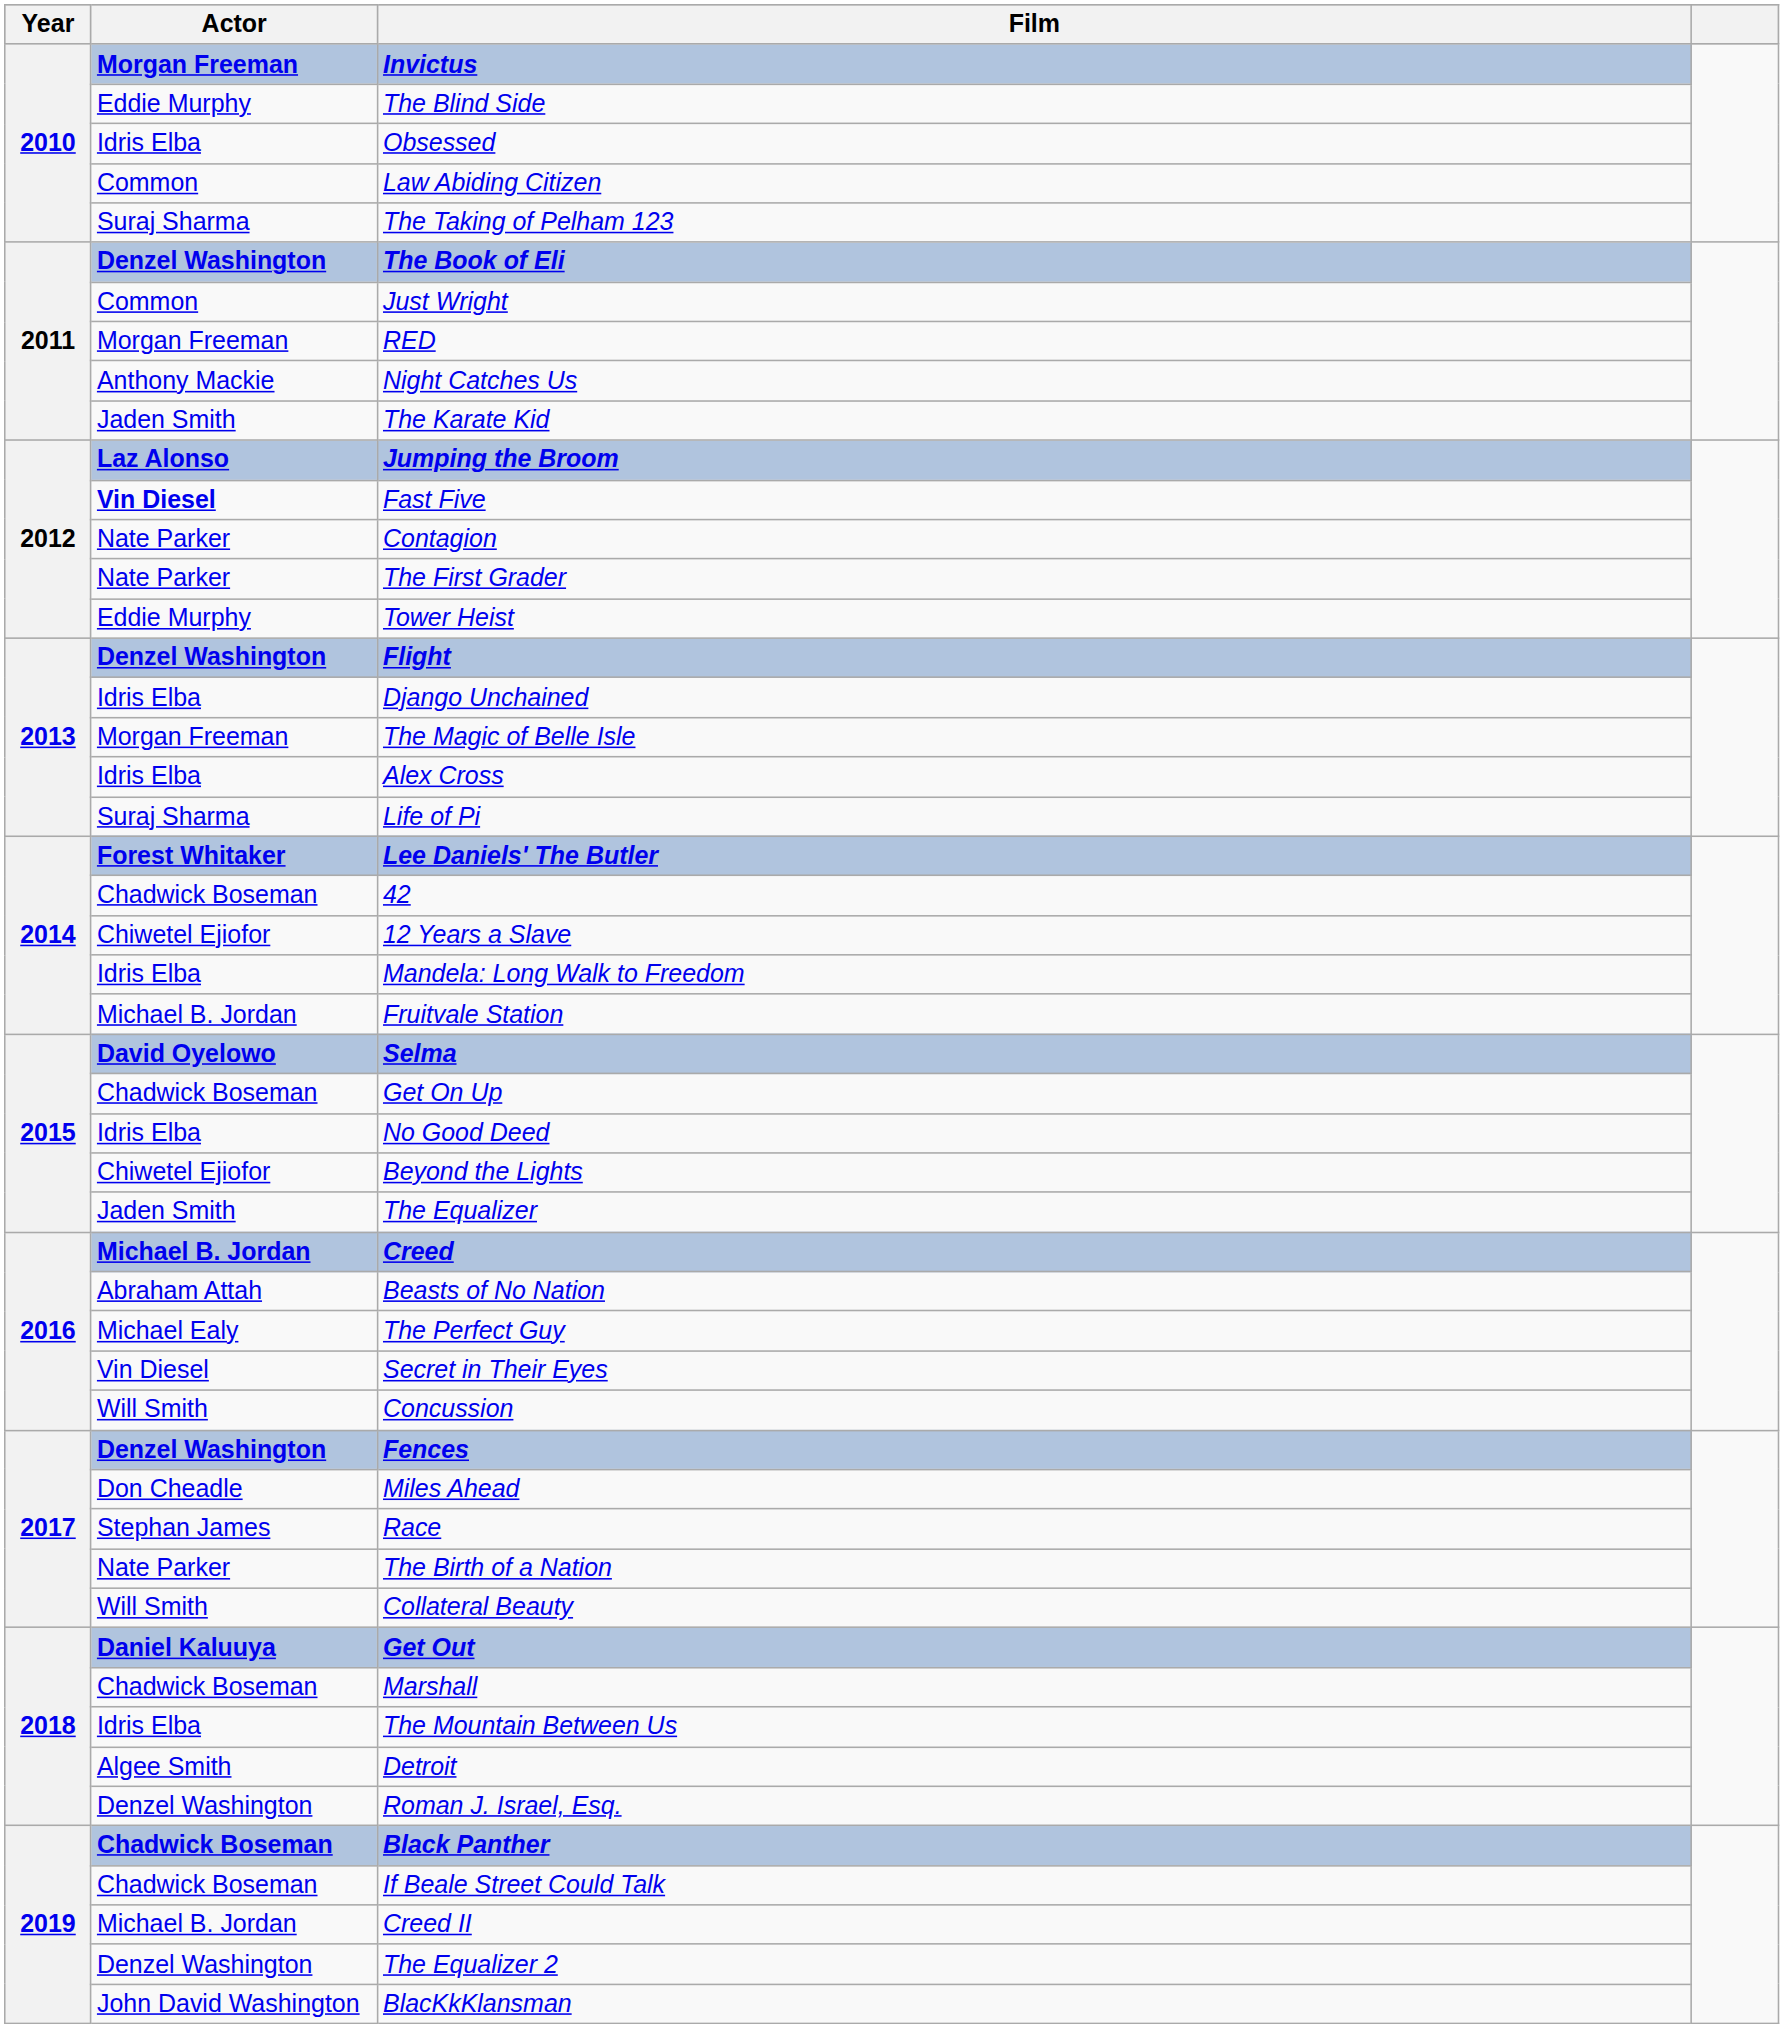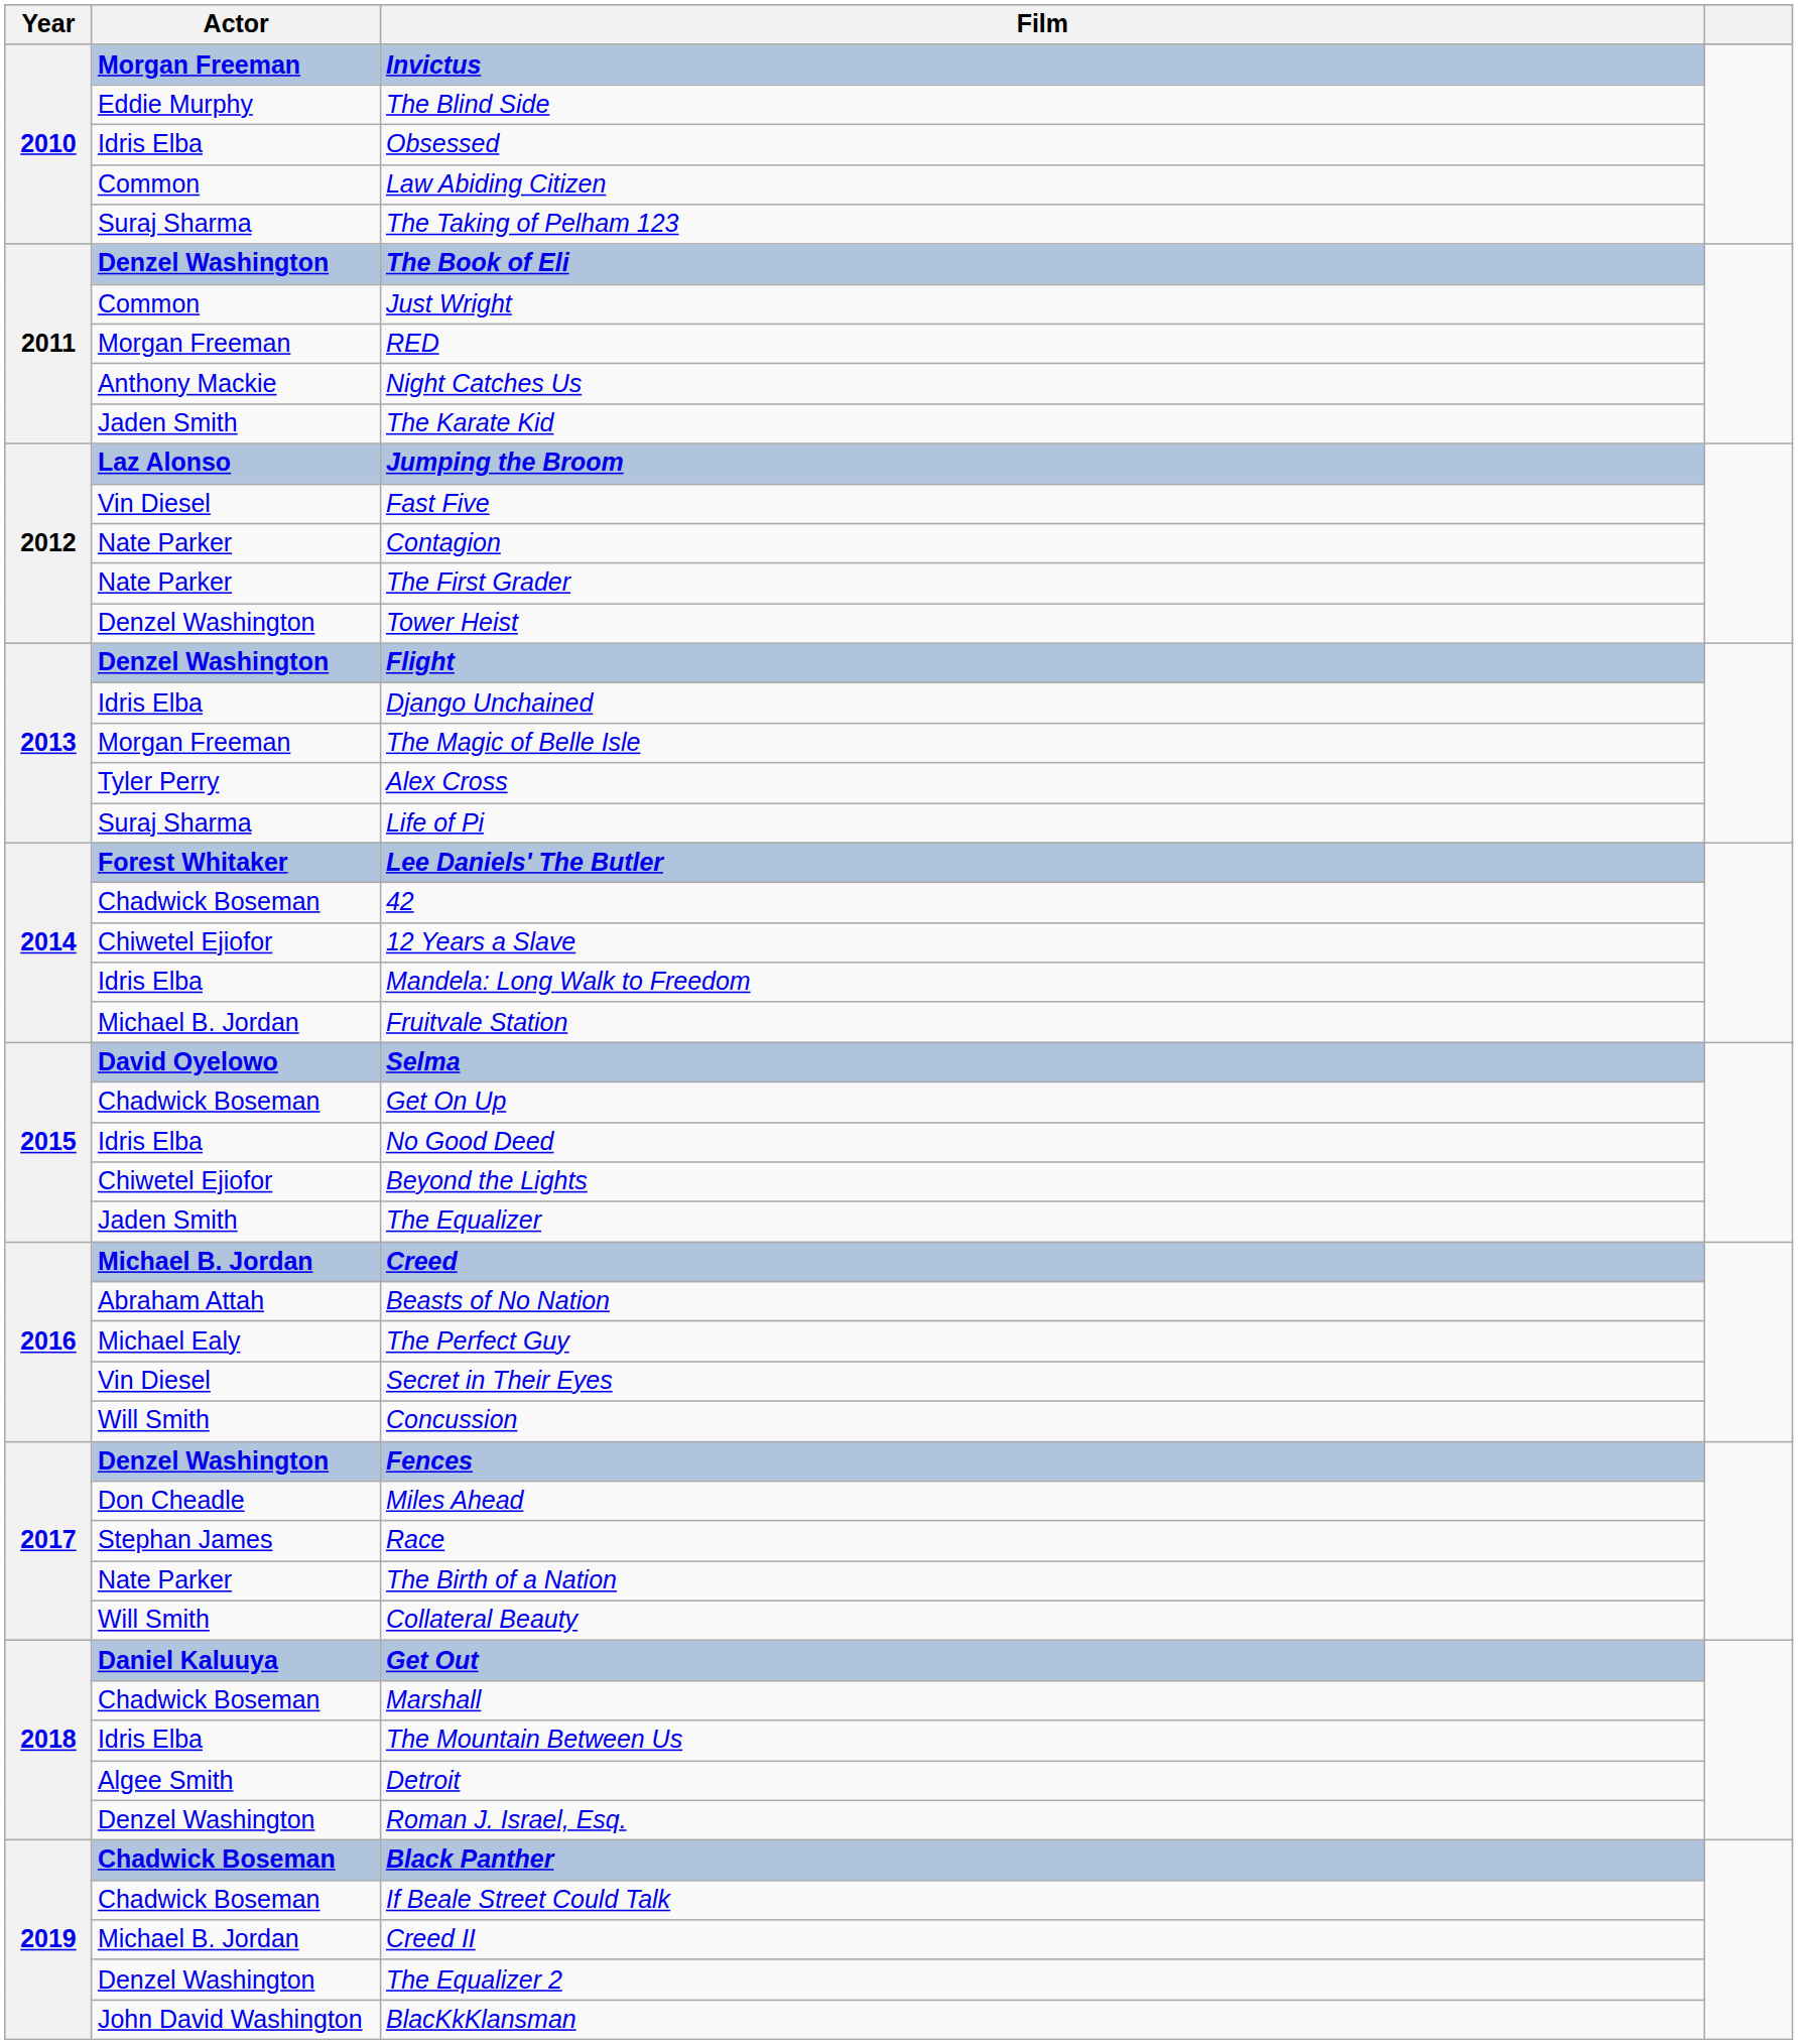Fast Five | Actor: bold -> normal
Tower Heist | Actor: Eddie Murphy -> Denzel Washington
Alex Cross | Actor: Idris Elba -> Tyler Perry
